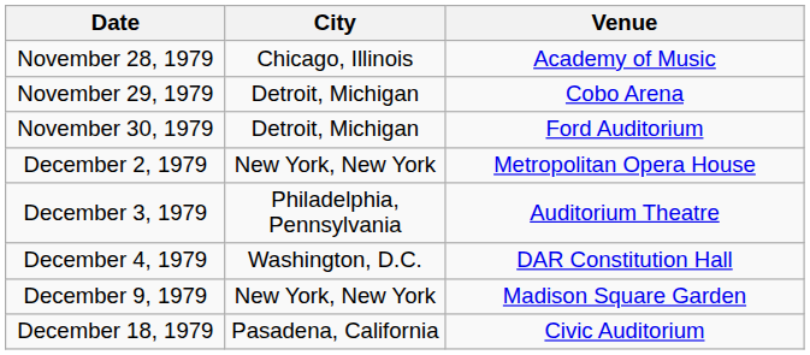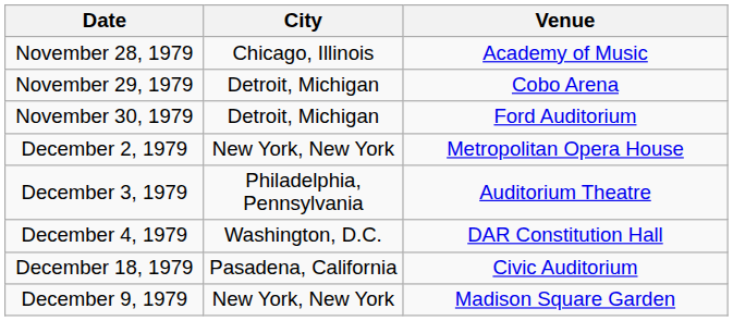rows swapped: December 9, 1979 <-> December 18, 1979
